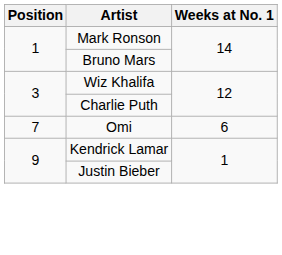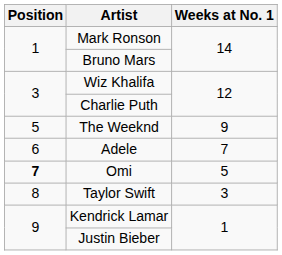+ row: 5 | The Weeknd | 9
+ row: 6 | Adele | 7
Omi | Position: normal -> bold
Omi | Weeks at No. 1: 6 -> 5
+ row: 8 | Taylor Swift | 3
